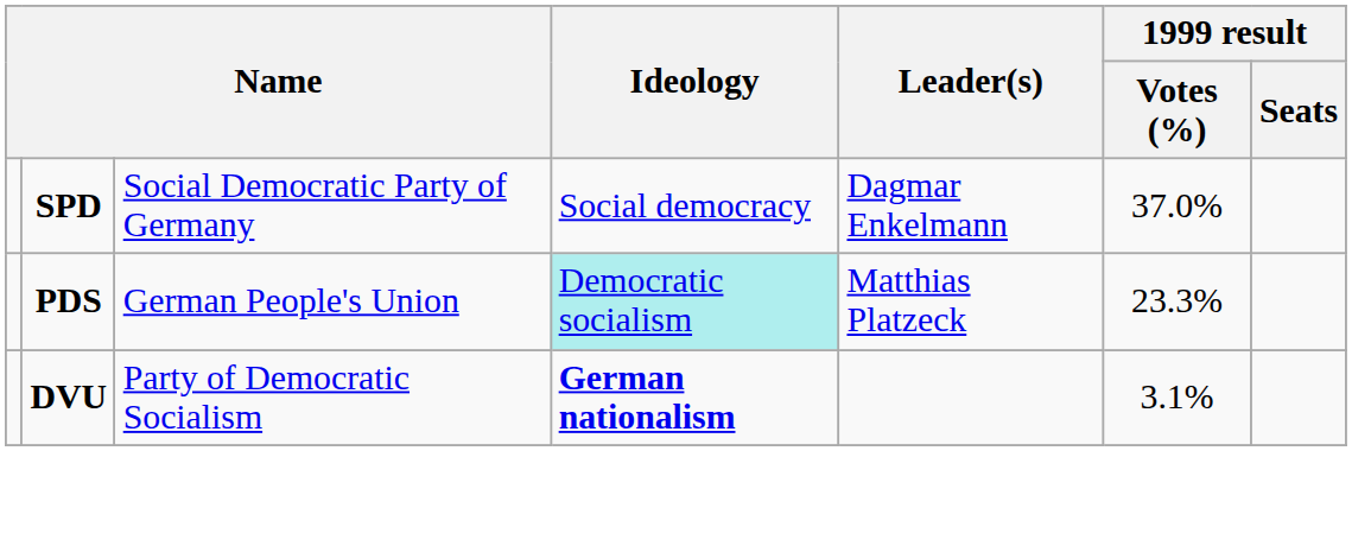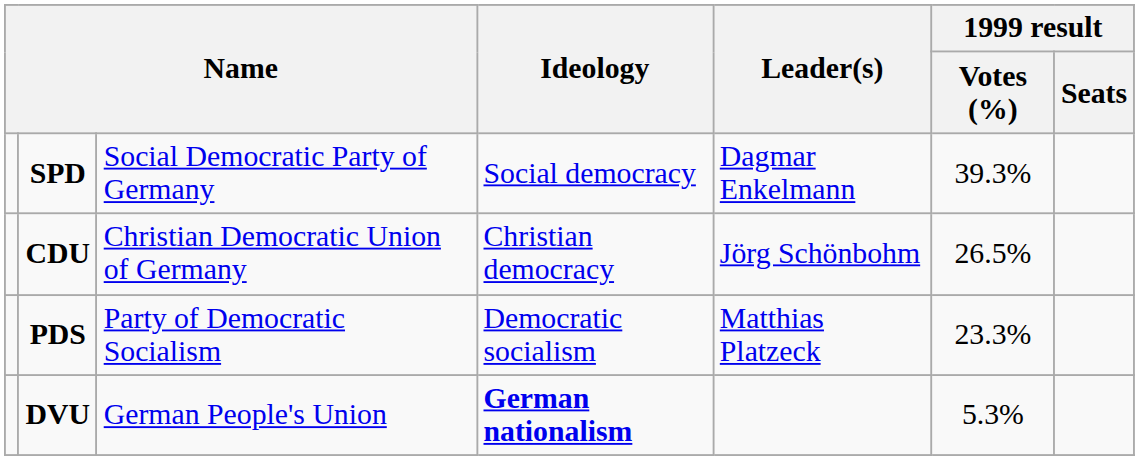SPD | 1999 result / Votes (%): 37.0% -> 39.3%
+ row: CDU | Christian Democratic Union of Germany | Christian democracy | Jörg Schönbohm | 26.5%
PDS | column 3: German People's Union -> Party of Democratic Socialism
PDS | Ideology: paleturquoise background -> no background
DVU | column 3: Party of Democratic Socialism -> German People's Union
DVU | 1999 result / Votes (%): 3.1% -> 5.3%
